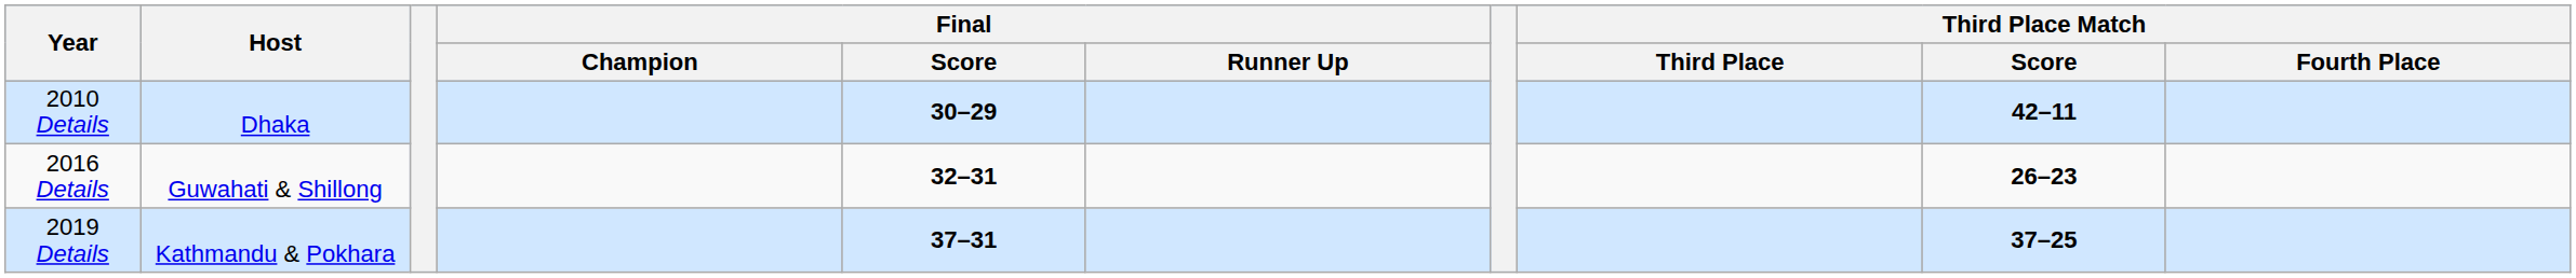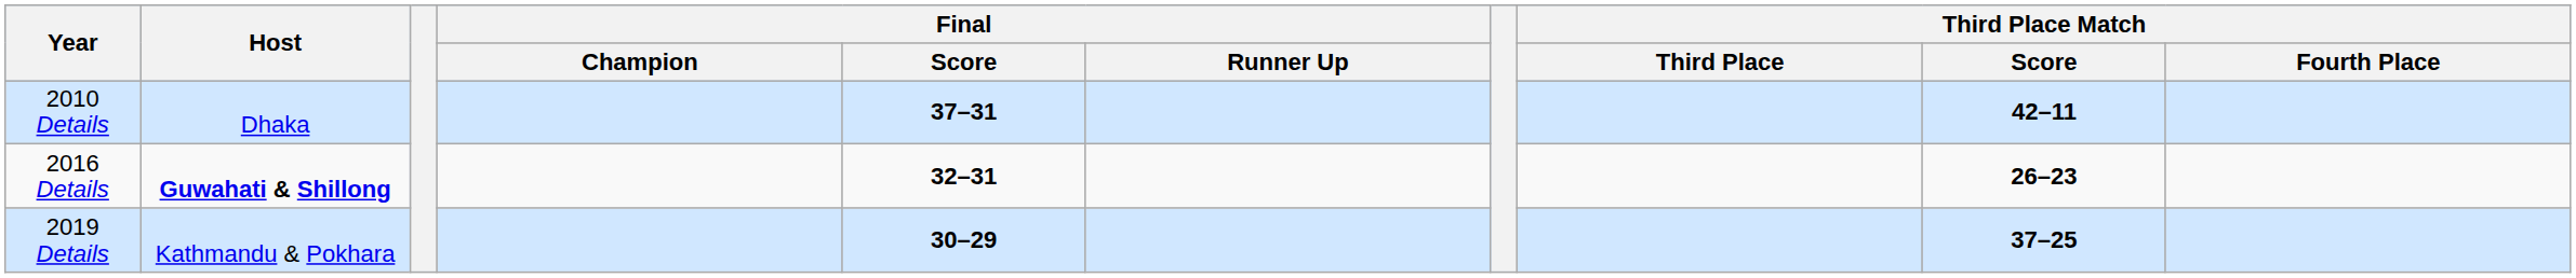2010 Details | Final / Score: 30–29 -> 37–31
2016 Details | Host: normal -> bold
2019 Details | Final / Score: 37–31 -> 30–29
